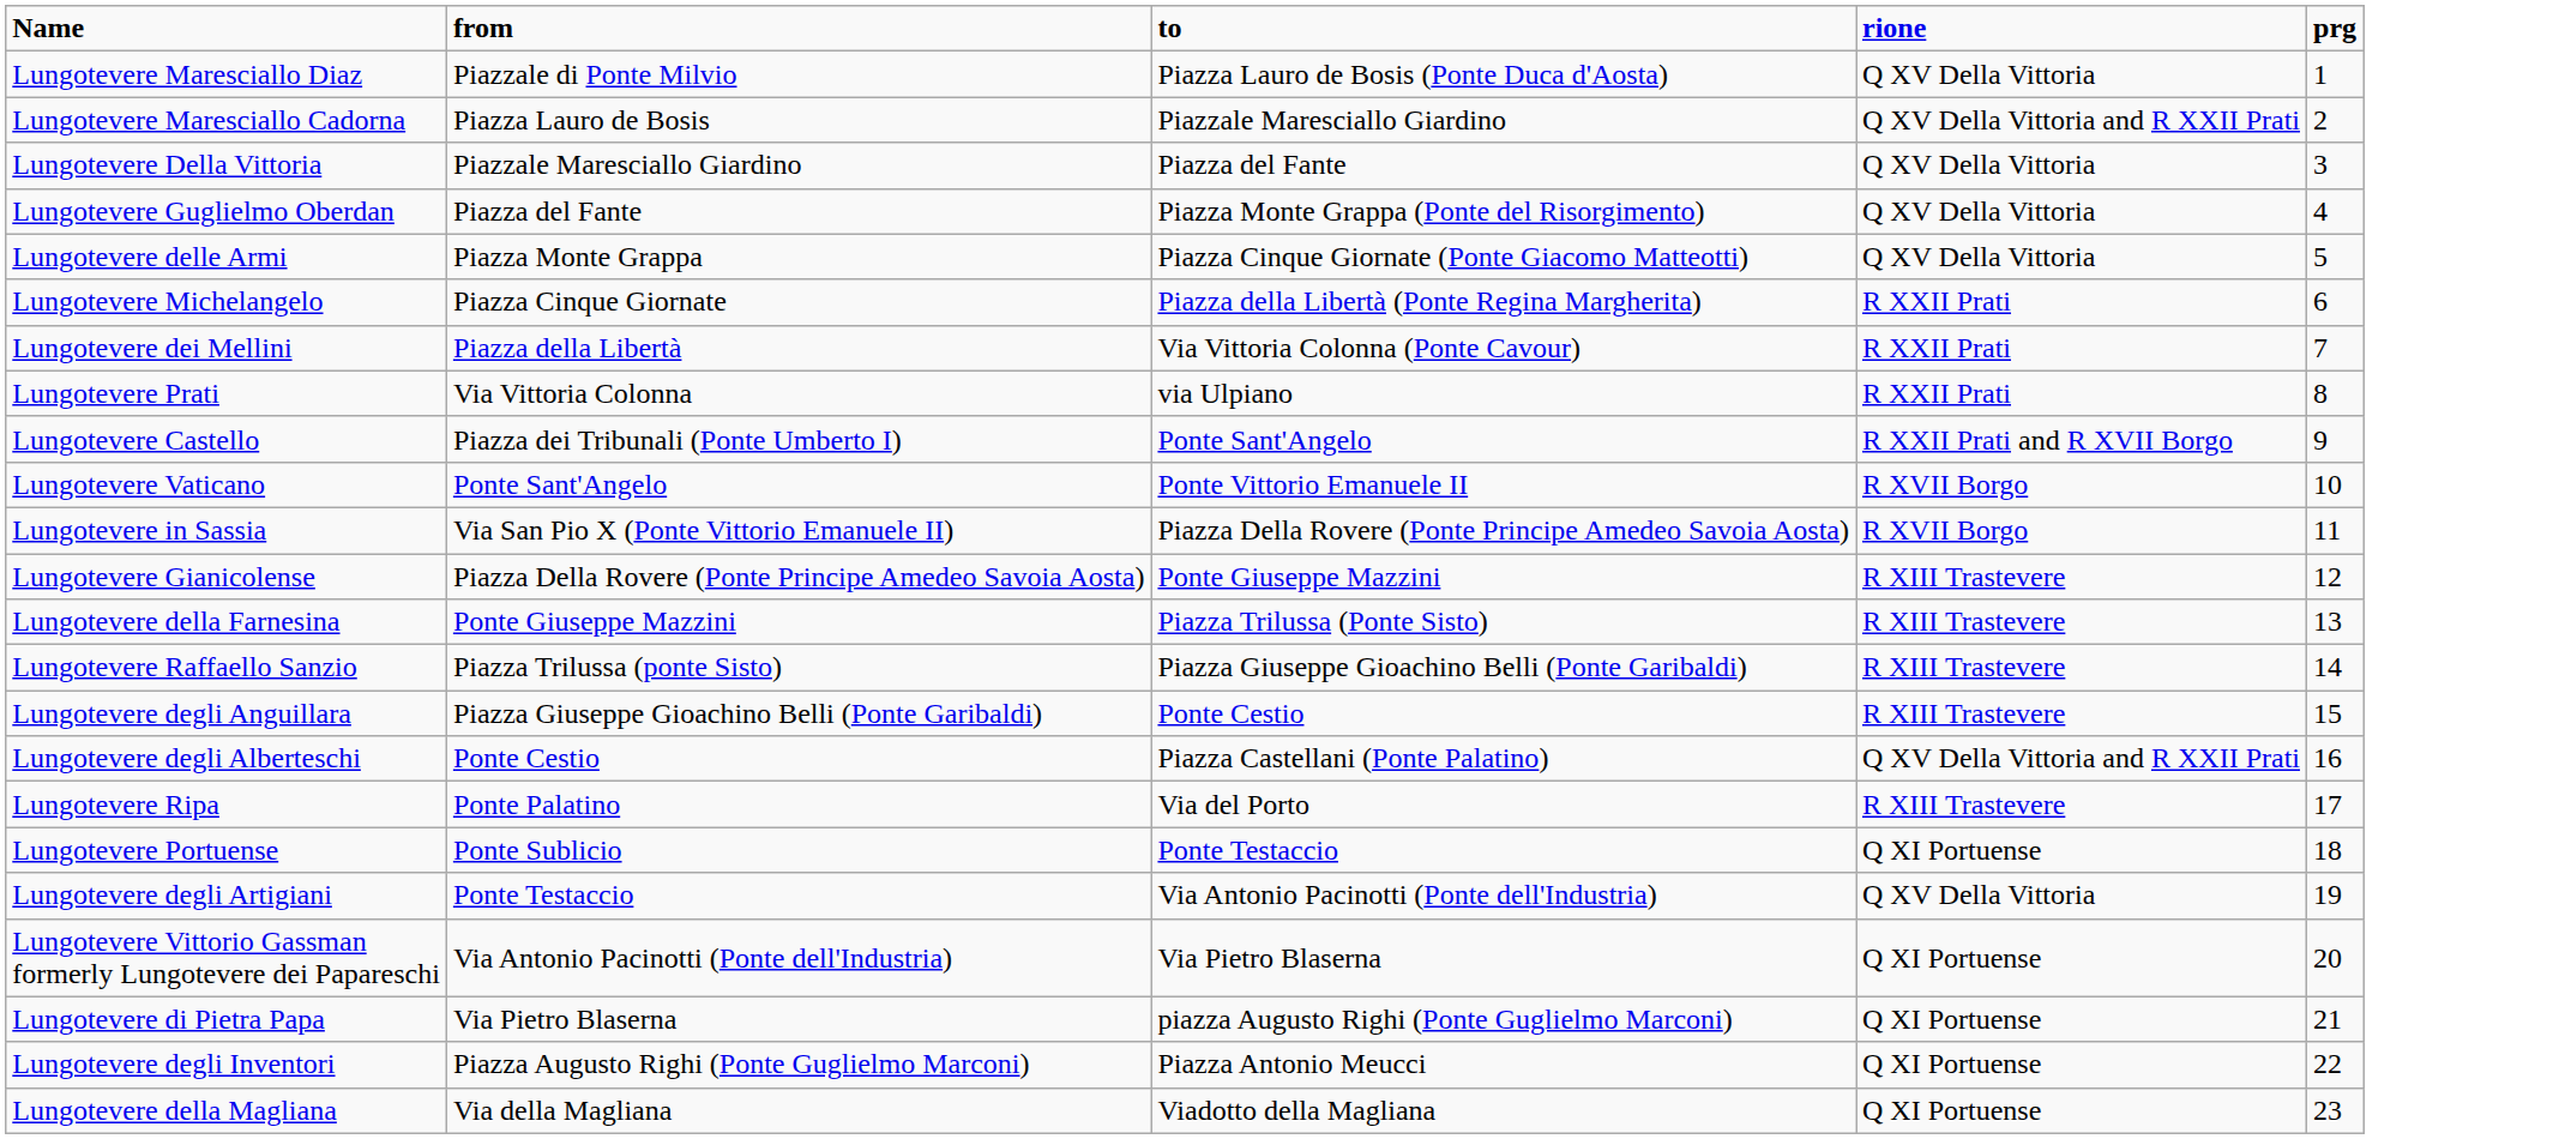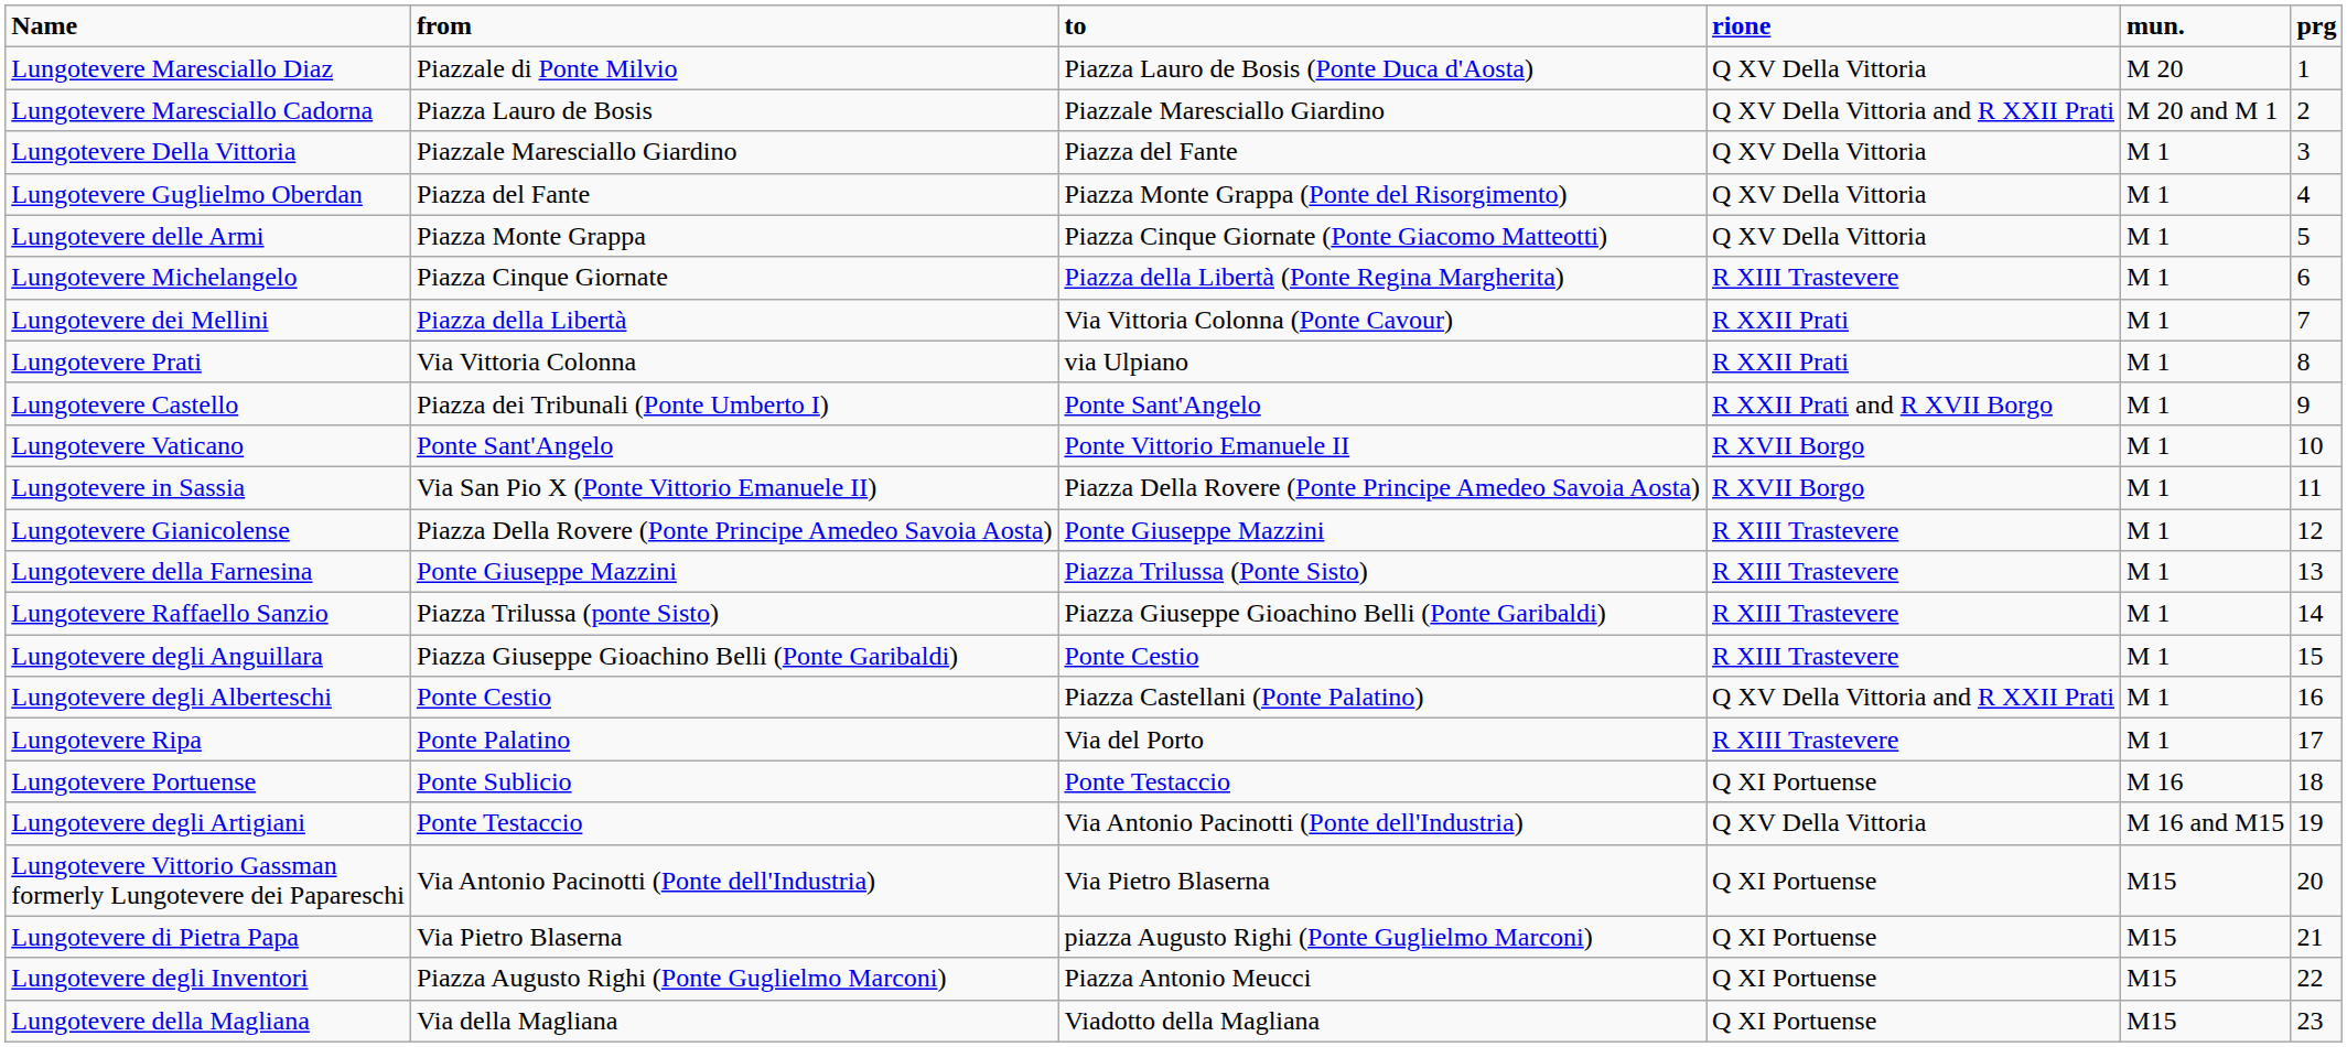+ column: mun. | M 20 | M 20 and M 1 | M 1 | M 1 | M 1 | M 1 | M 1 | M 1 | M 1 | M 1 | M 1 | M 1 | M 1 | M 1 | M 1 | M 1 | M 1 | M 16 | M 16 and M15 | M15 | M15 | M15 | M15
Lungotevere Michelangelo | rione: R XXII Prati -> R XIII Trastevere
